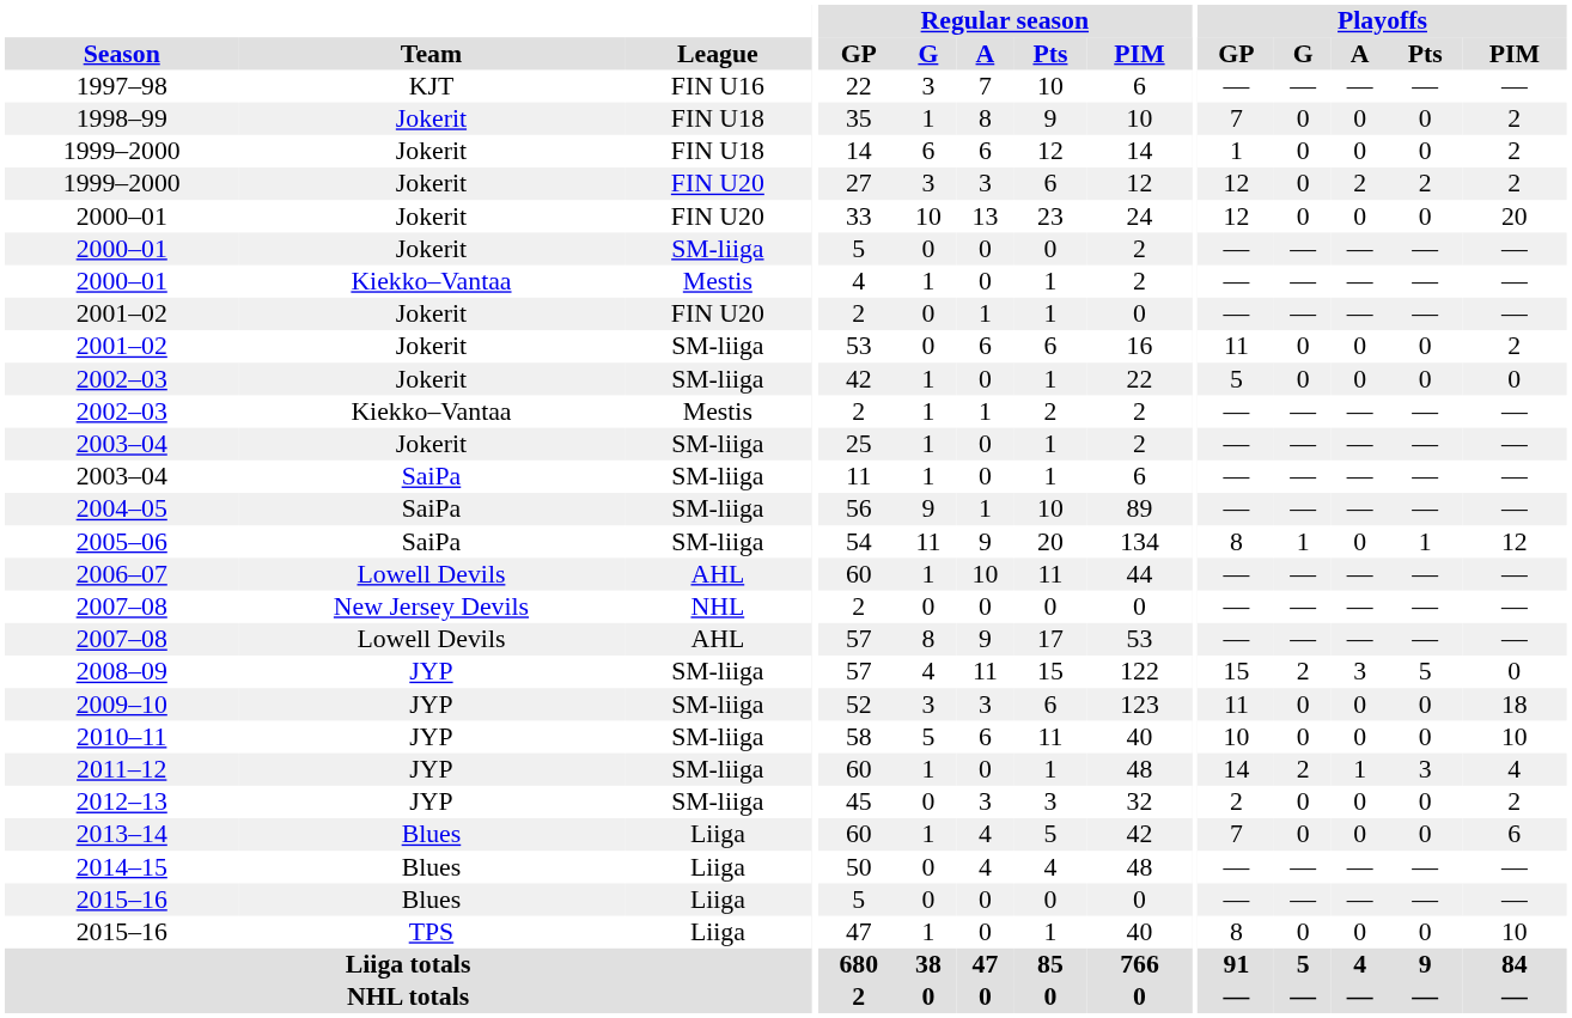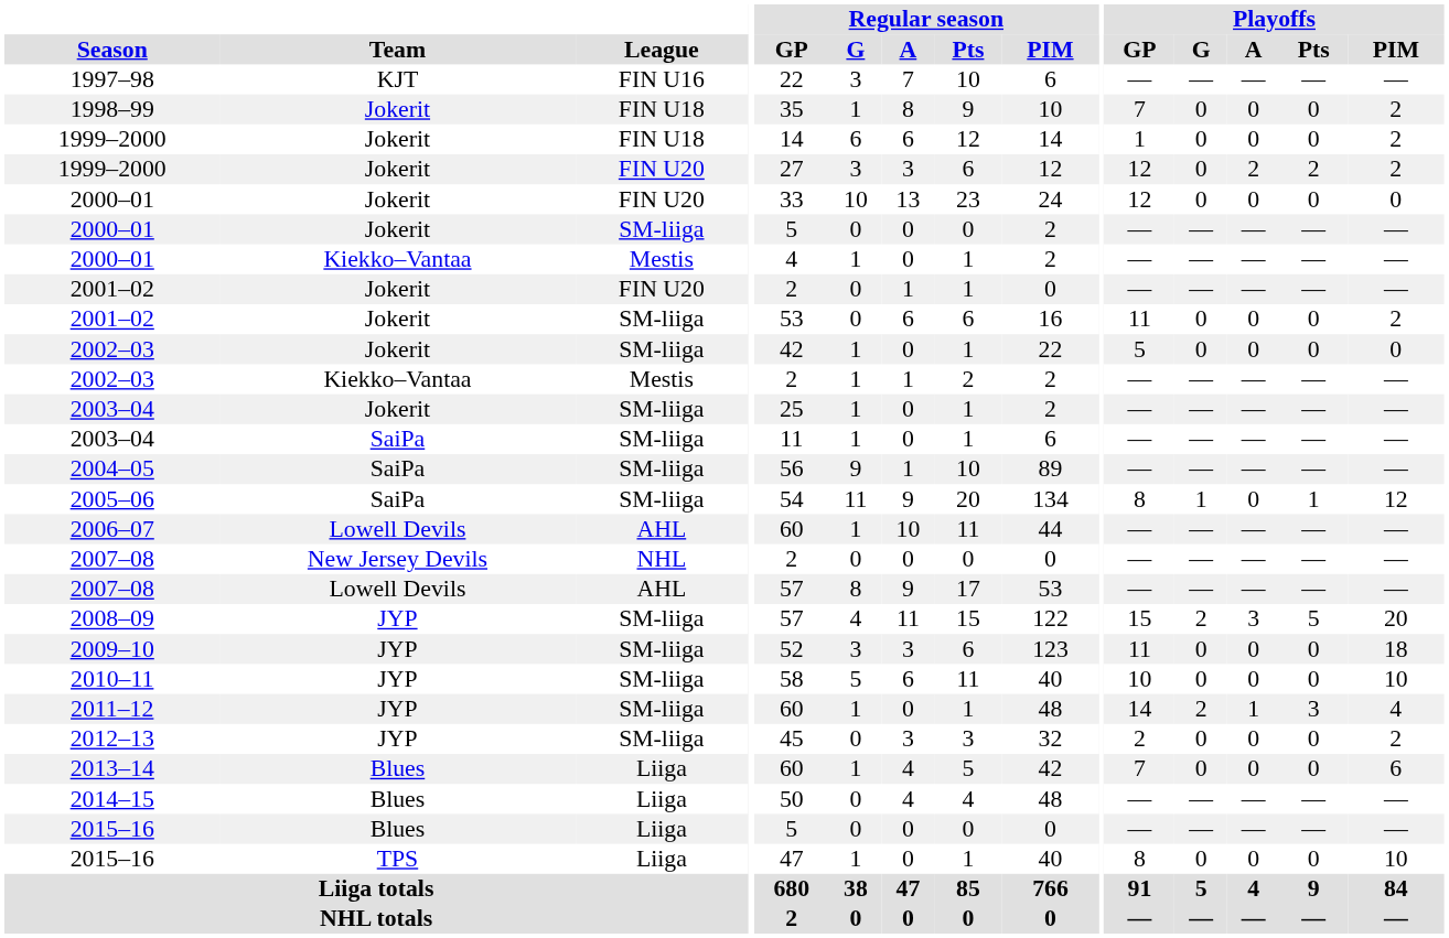2000–01 / FIN U20 | Playoffs / PIM: 20 -> 0
2008–09 | Playoffs / PIM: 0 -> 20
